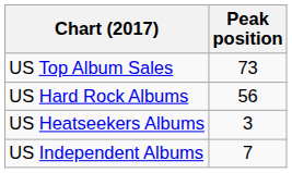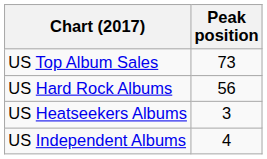US Independent Albums | Peak position: 7 -> 4
